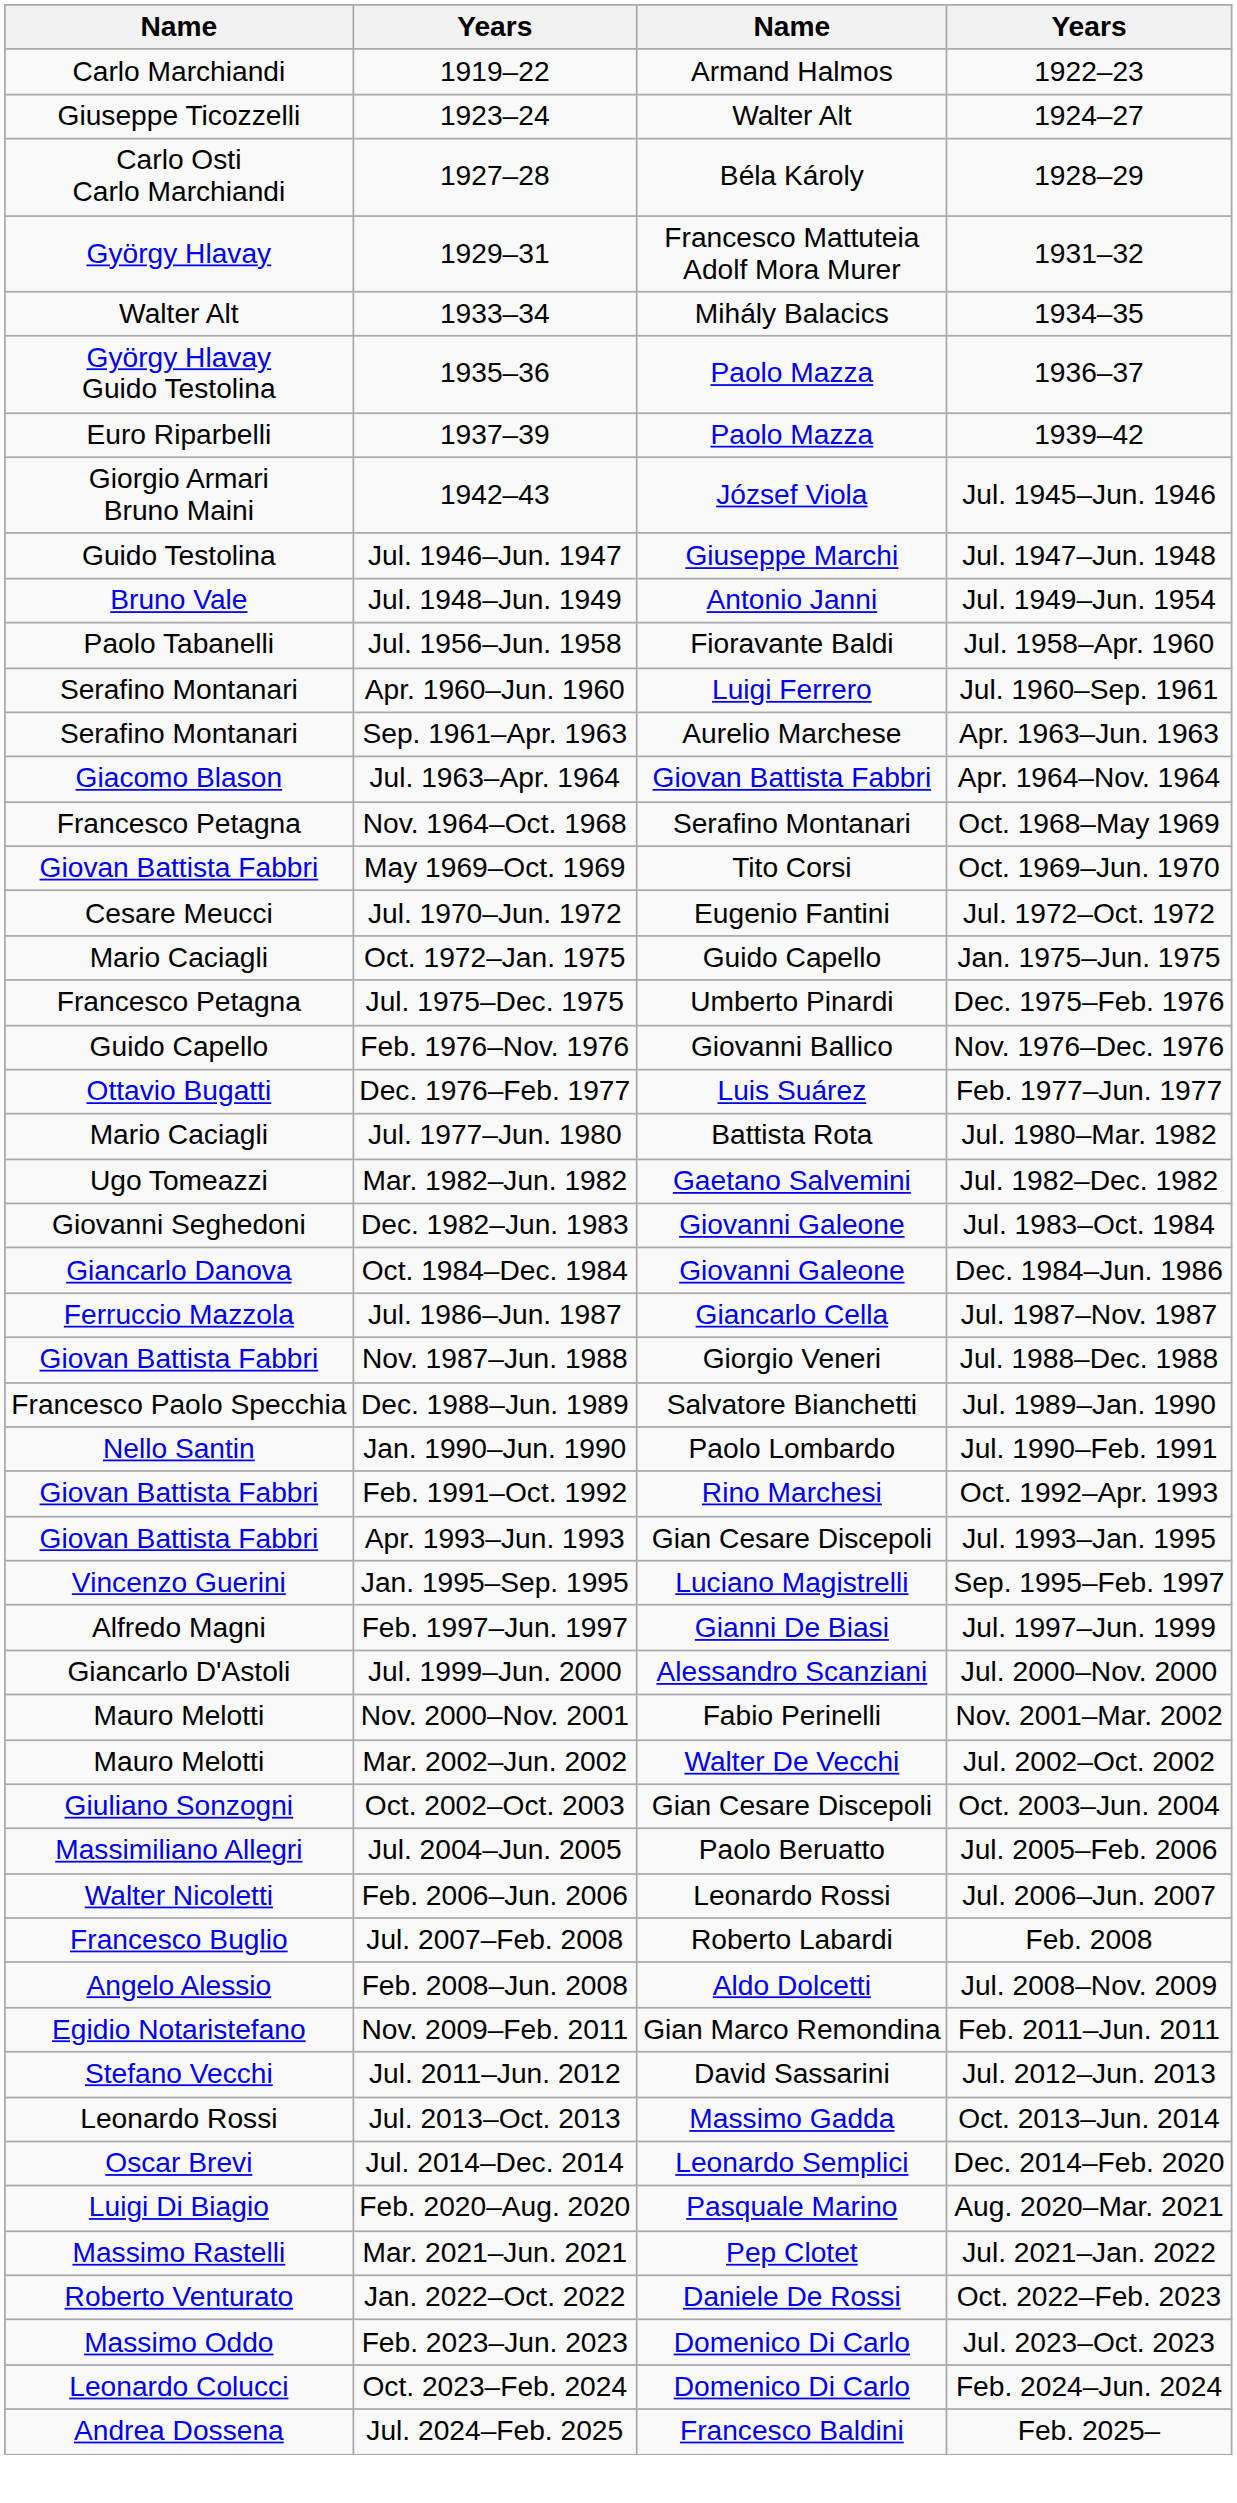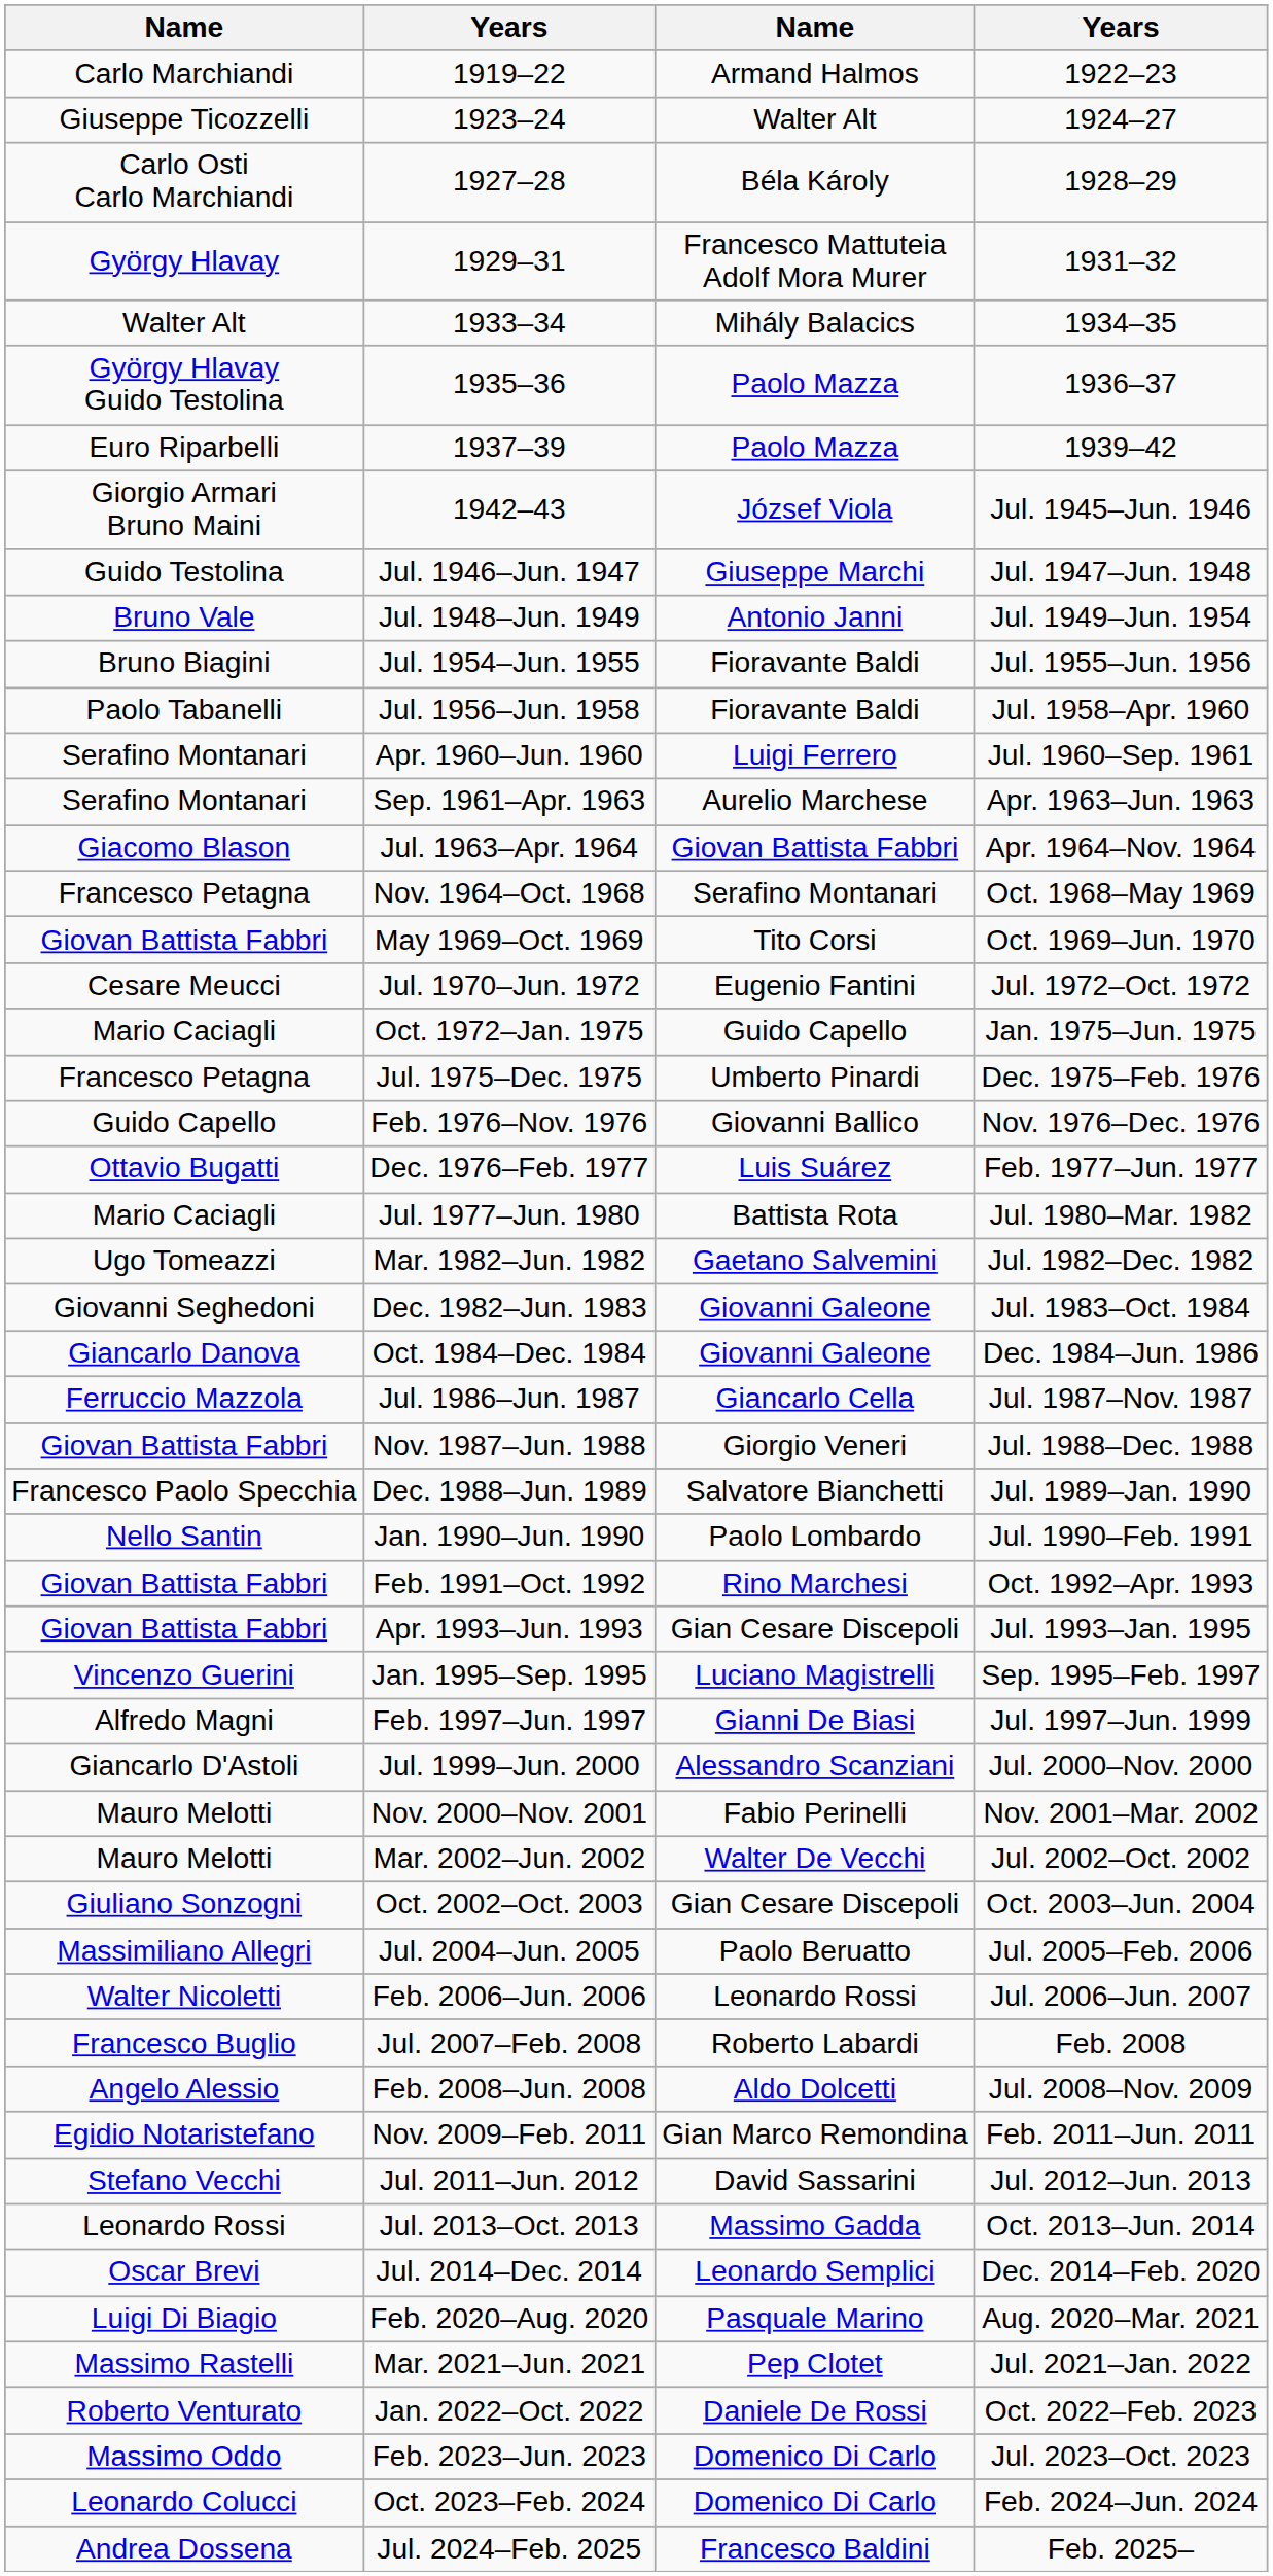+ row: Bruno Biagini | Jul. 1954–Jun. 1955 | Fioravante Baldi | Jul. 1955–Jun. 1956
